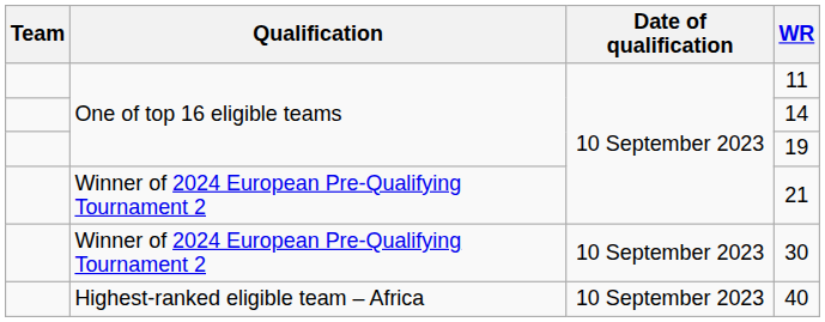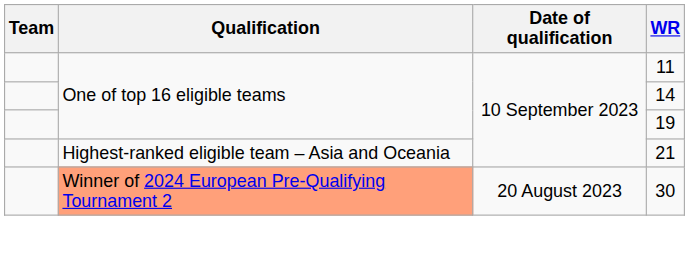21 | Qualification: Winner of 2024 European Pre-Qualifying Tournament 2 -> Highest-ranked eligible team – Asia and Oceania
30 | Qualification: no background -> lightsalmon background
30 | Date of qualification: 10 September 2023 -> 20 August 2023
- row: Highest-ranked eligible team – Africa | 10 September 2023 | 40
